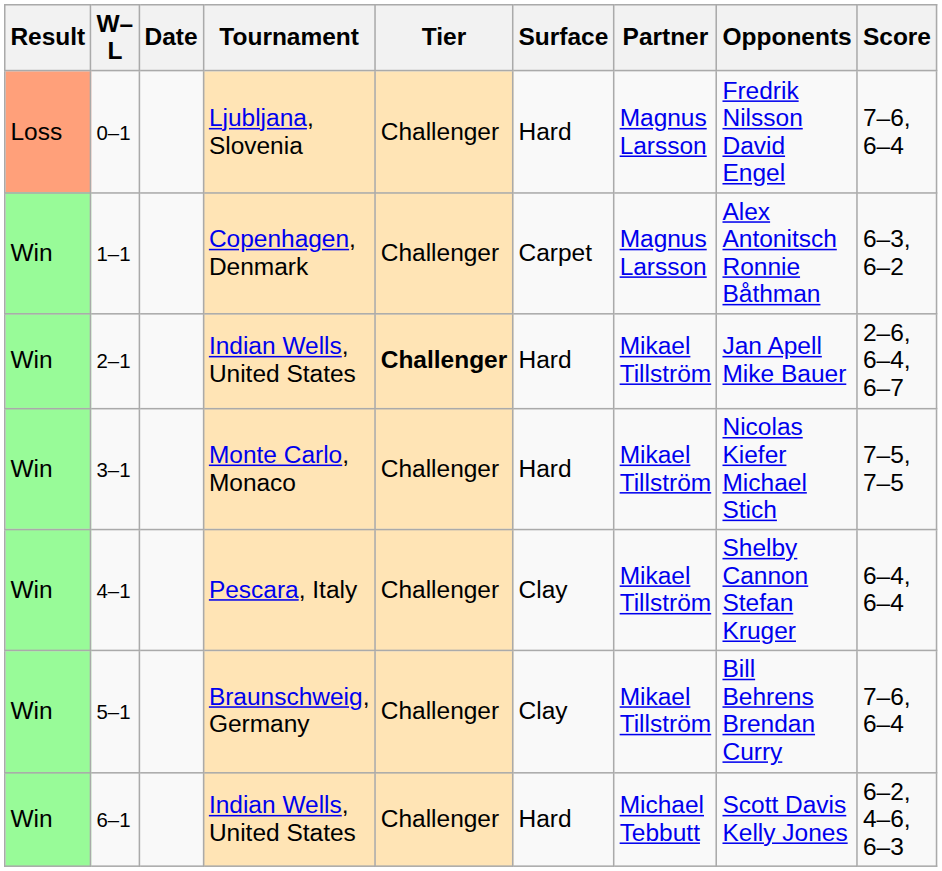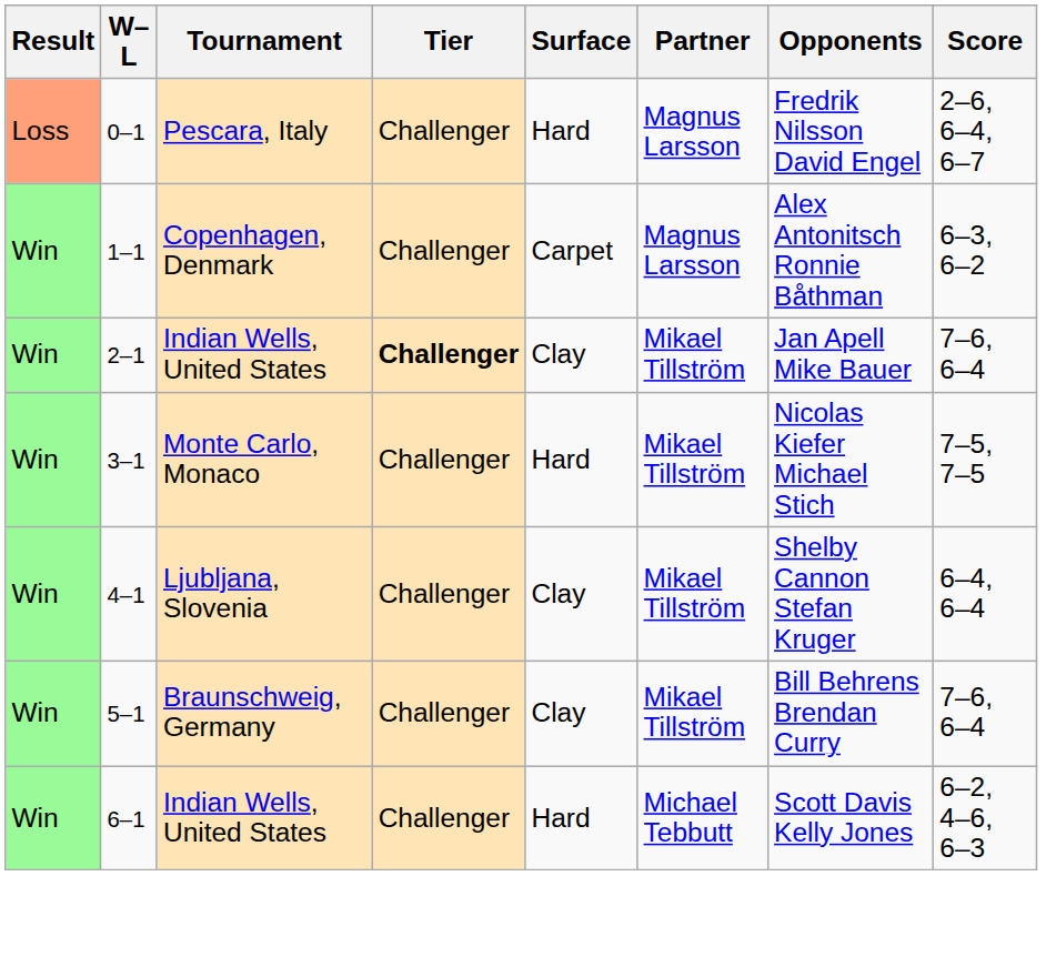- column: Date
0–1 | Tournament: Ljubljana, Slovenia -> Pescara, Italy
0–1 | Score: 7–6, 6–4 -> 2–6, 6–4, 6–7
2–1 | Surface: Hard -> Clay
2–1 | Score: 2–6, 6–4, 6–7 -> 7–6, 6–4
4–1 | Tournament: Pescara, Italy -> Ljubljana, Slovenia
